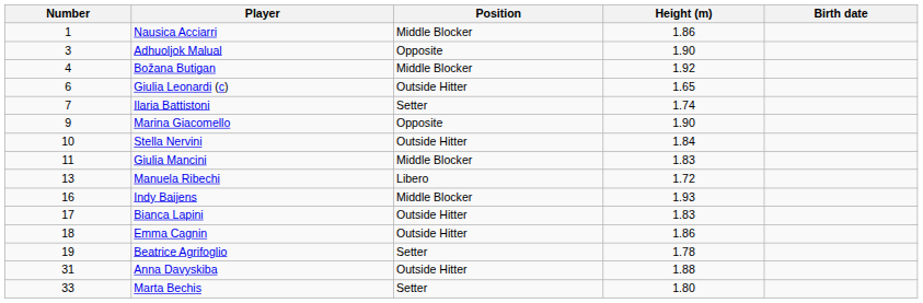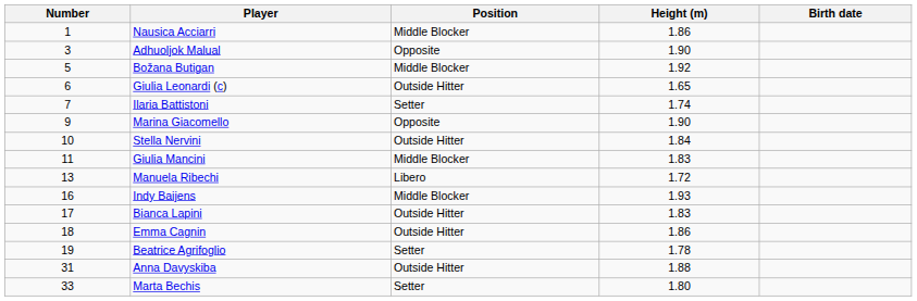Božana Butigan | Number: 4 -> 5
